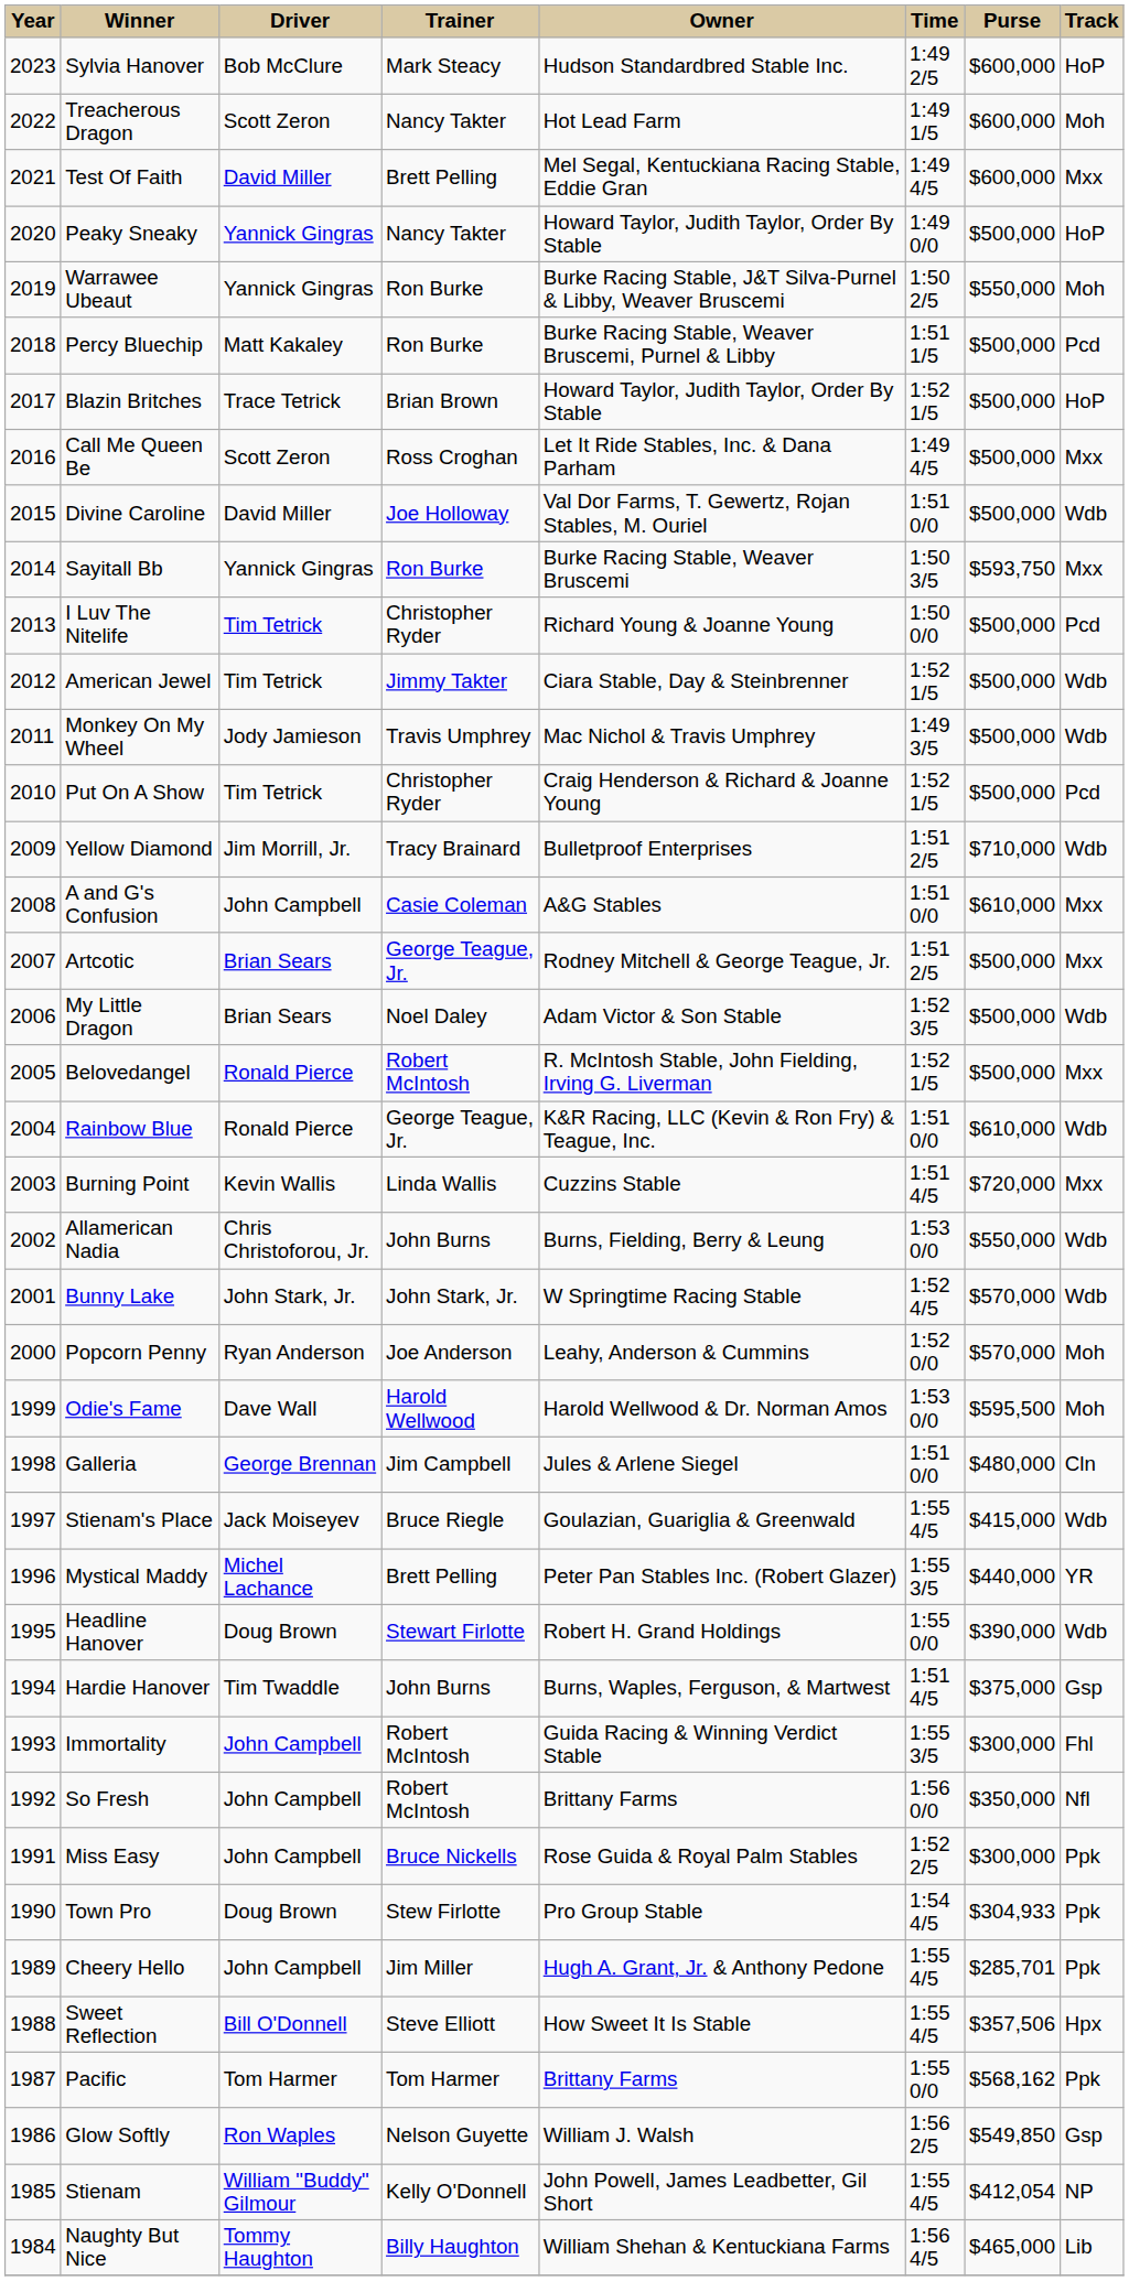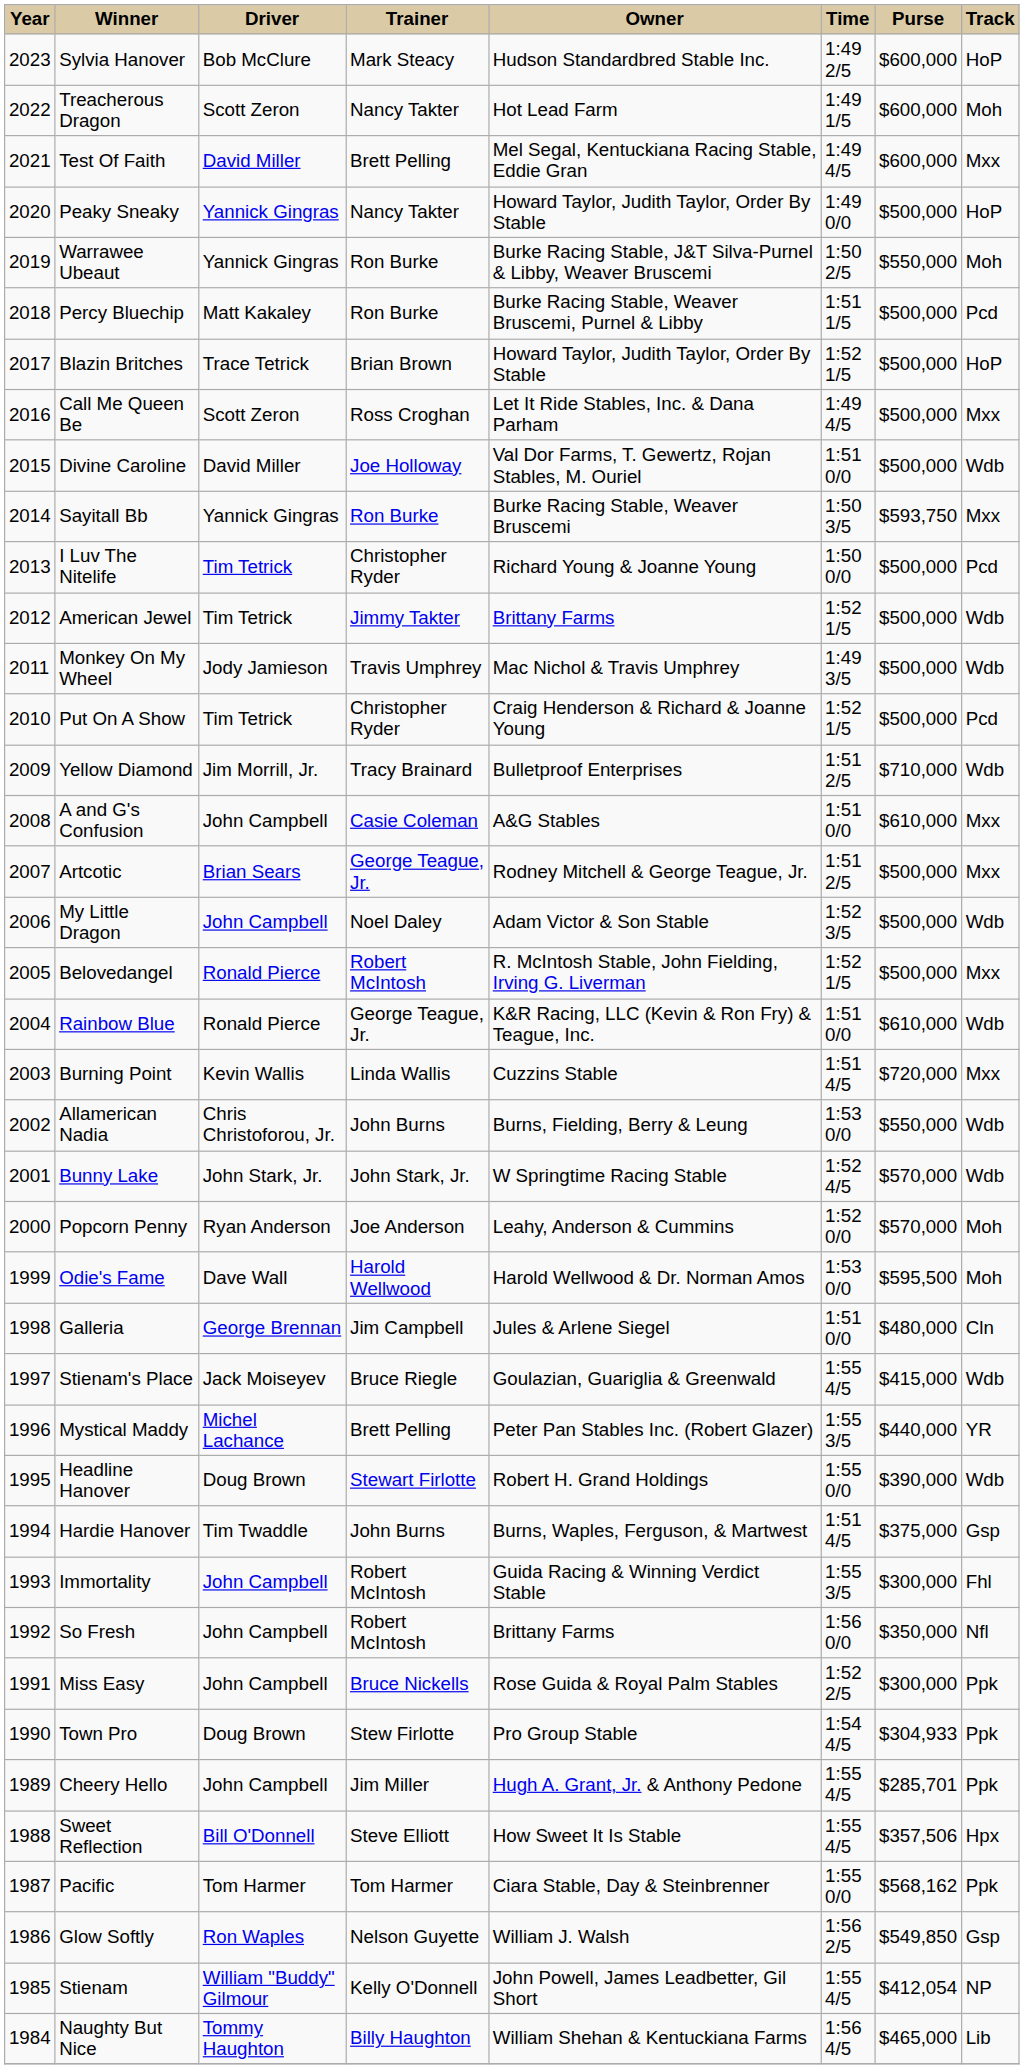American Jewel | Owner: Ciara Stable, Day & Steinbrenner -> Brittany Farms
My Little Dragon | Driver: Brian Sears -> John Campbell
Pacific | Owner: Brittany Farms -> Ciara Stable, Day & Steinbrenner
